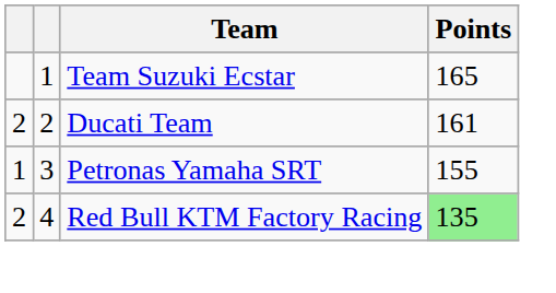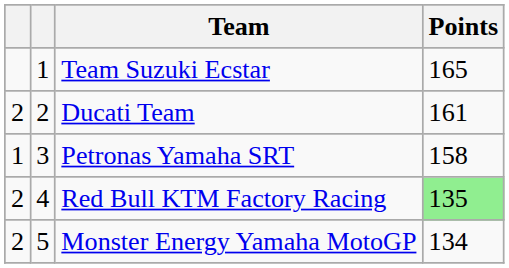Petronas Yamaha SRT | Points: 155 -> 158
+ row: 2 | 5 | Monster Energy Yamaha MotoGP | 134
